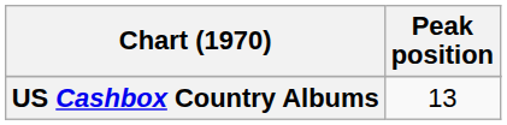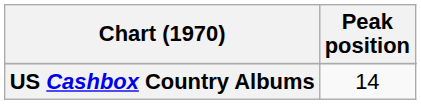US Cashbox Country Albums | Peak position: 13 -> 14
